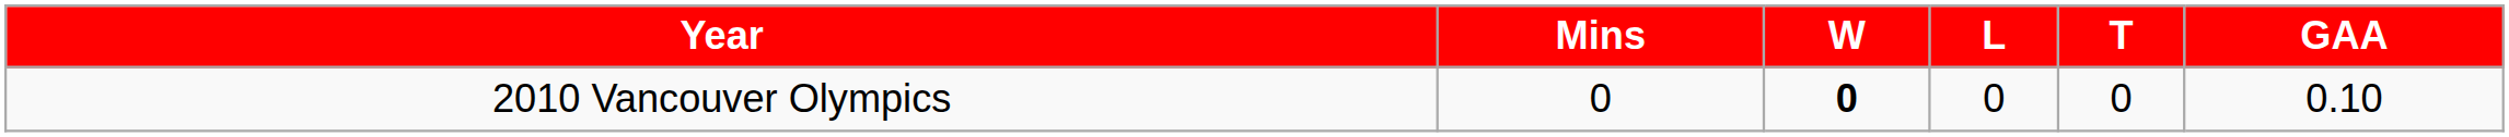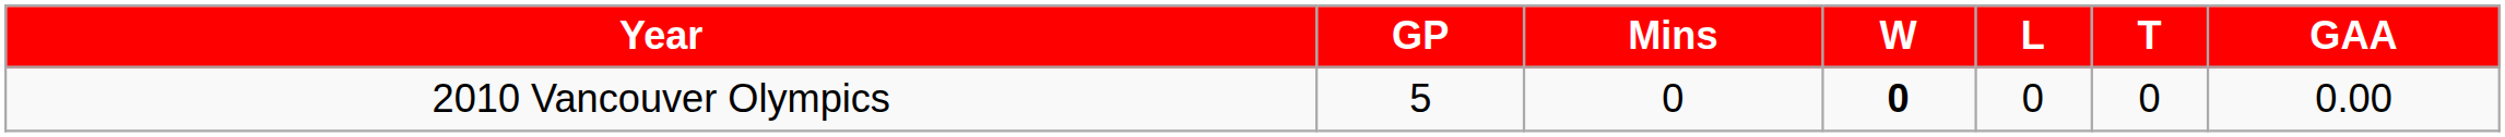+ column: GP | 5
2010 Vancouver Olympics | GAA: 0.10 -> 0.00
